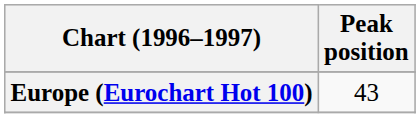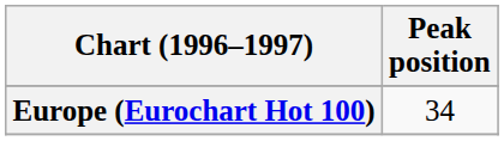Europe (Eurochart Hot 100) | Peak position: 43 -> 34
